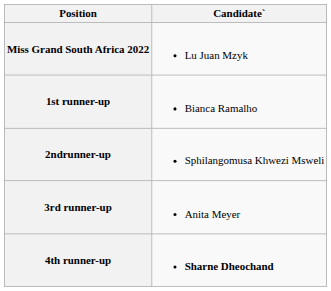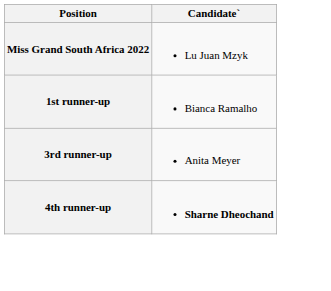- row: 2ndrunner-up | Sphilangomusa Khwezi Msweli
